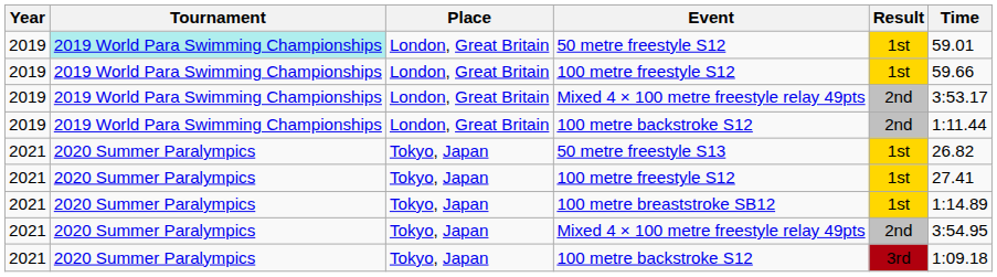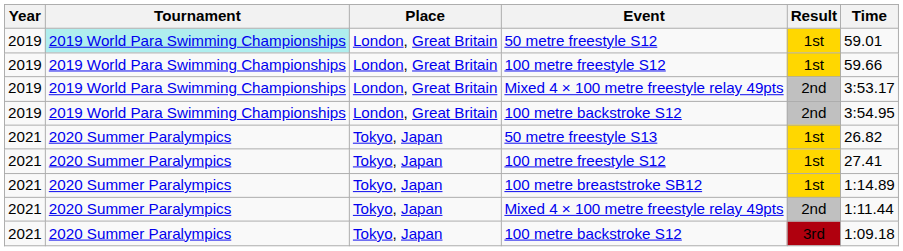2019 / 100 metre backstroke S12 | Time: 1:11.44 -> 3:54.95
2021 / Mixed 4 × 100 metre freestyle relay 49pts | Time: 3:54.95 -> 1:11.44
